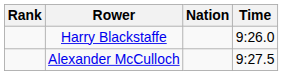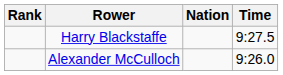Harry Blackstaffe | Time: 9:26.0 -> 9:27.5
Alexander McCulloch | Time: 9:27.5 -> 9:26.0
